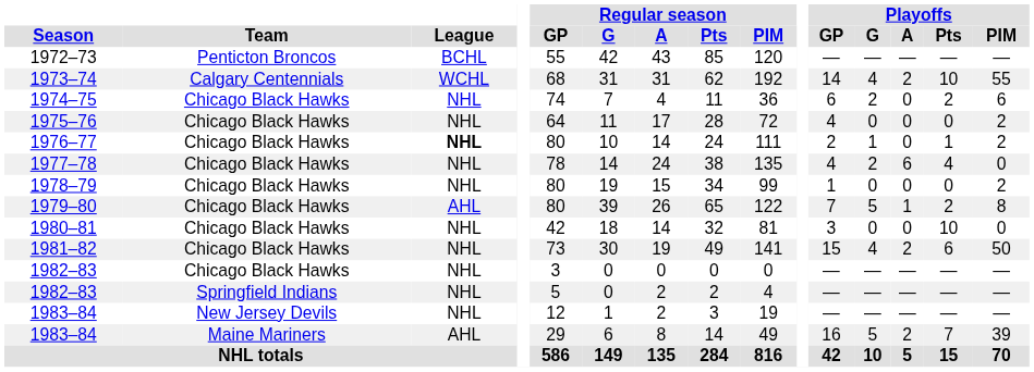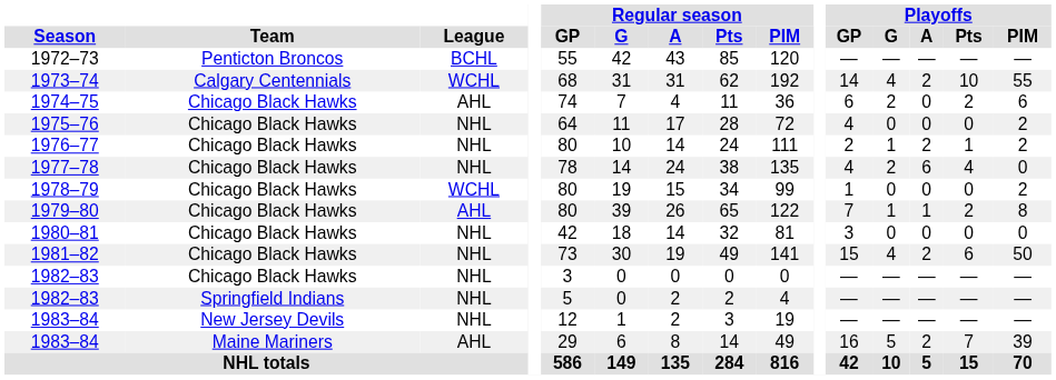1974–75 | League: NHL -> AHL
1976–77 | League: bold -> normal
1976–77 | Playoffs / A: 0 -> 2
1978–79 | League: NHL -> WCHL
1979–80 | Playoffs / G: 5 -> 1
1980–81 | Playoffs / Pts: 10 -> 0
